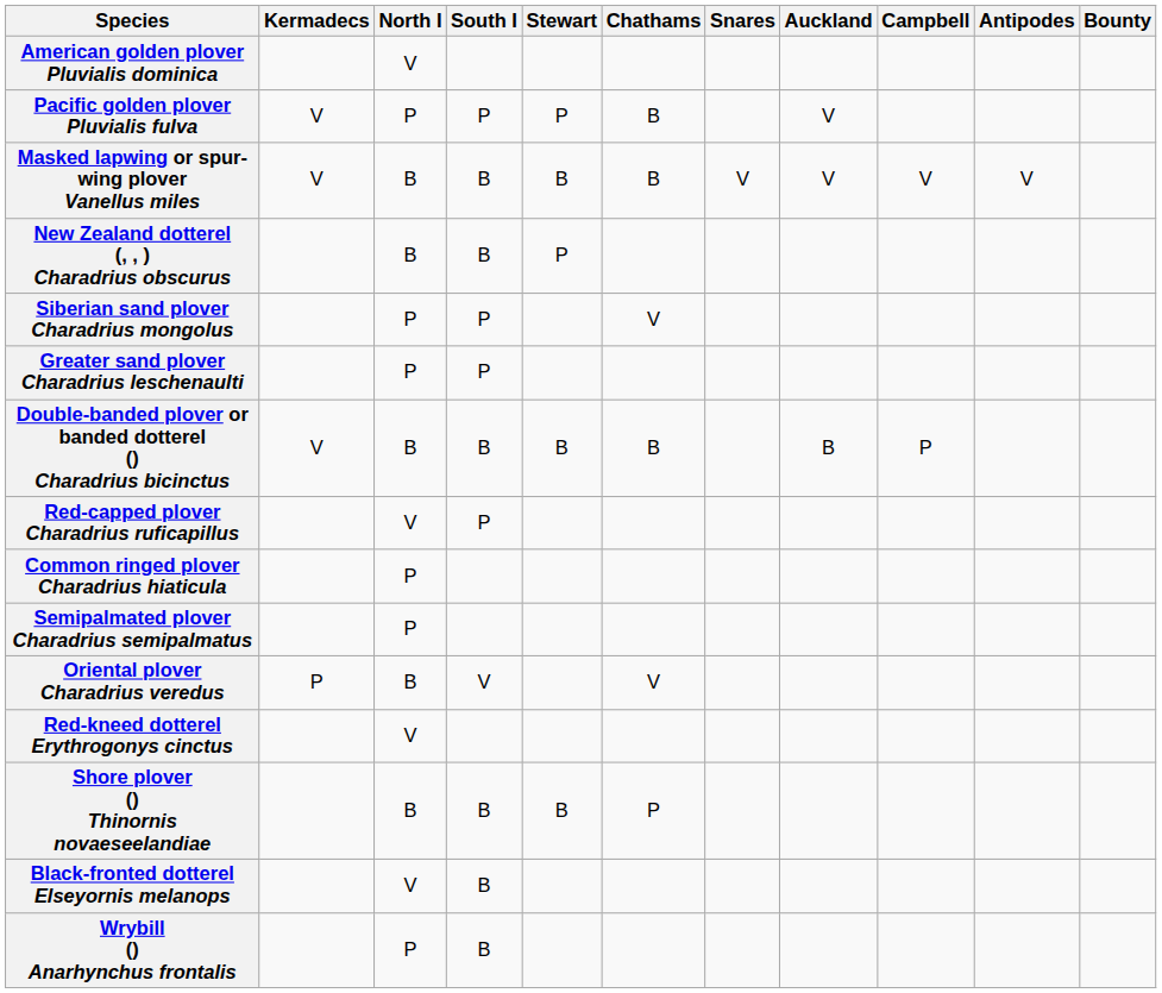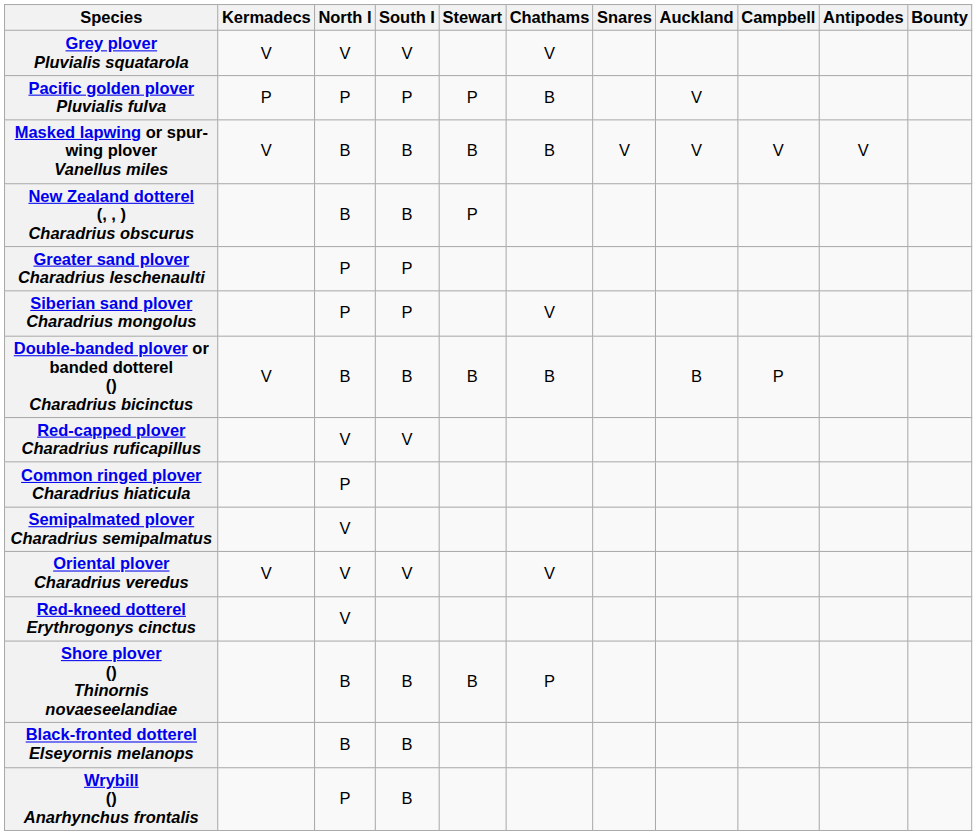+ row: Grey plover Pluvialis squatarola | V | V | V | V
- row: American golden plover Pluvialis dominica | V
Pacific golden plover Pluvialis fulva | Kermadecs: V -> P
rows swapped: Siberian sand plover Charadrius mongolus <-> Greater sand plover Charadrius leschenaulti
Red-capped plover Charadrius ruficapillus | South I: P -> V
Semipalmated plover Charadrius semipalmatus | North I: P -> V
Oriental plover Charadrius veredus | Kermadecs: P -> V
Oriental plover Charadrius veredus | North I: B -> V
Black-fronted dotterel Elseyornis melanops | North I: V -> B
